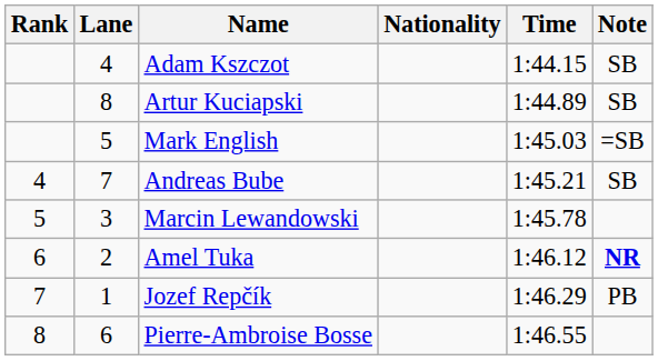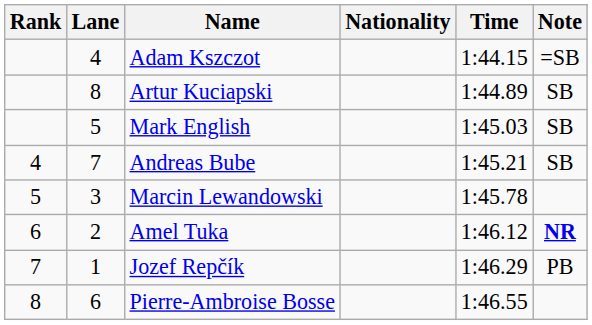Adam Kszczot | Note: SB -> =SB
Mark English | Note: =SB -> SB
